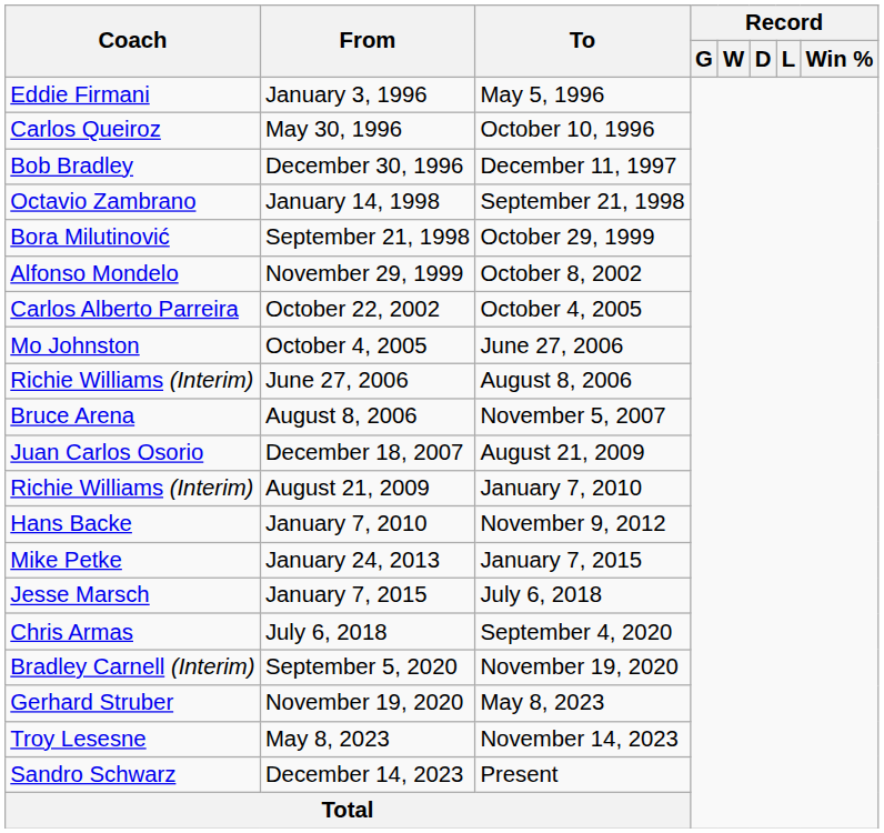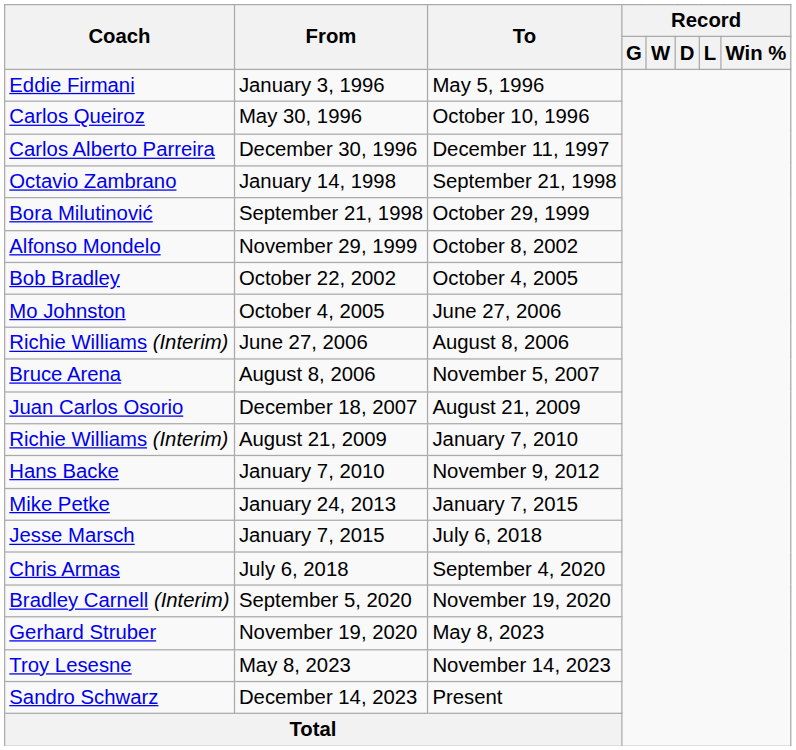December 30, 1996 | Coach: Bob Bradley -> Carlos Alberto Parreira
October 22, 2002 | Coach: Carlos Alberto Parreira -> Bob Bradley
